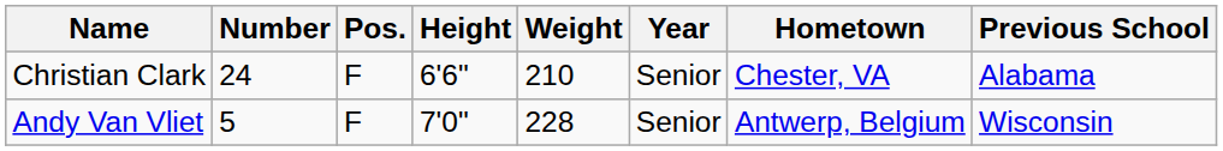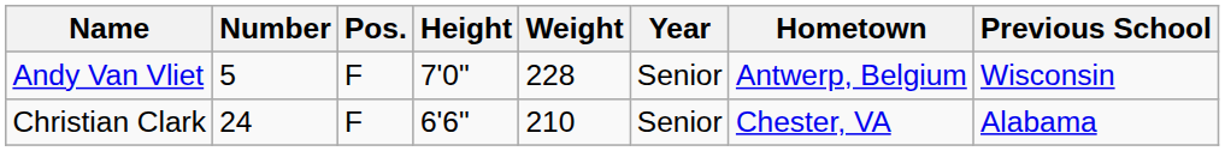rows swapped: Andy Van Vliet <-> Christian Clark
